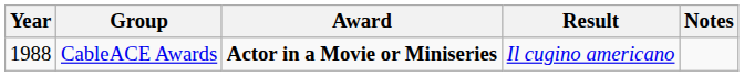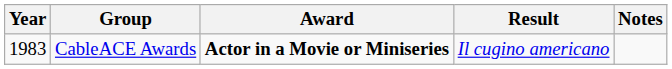CableACE Awards | Year: 1988 -> 1983
